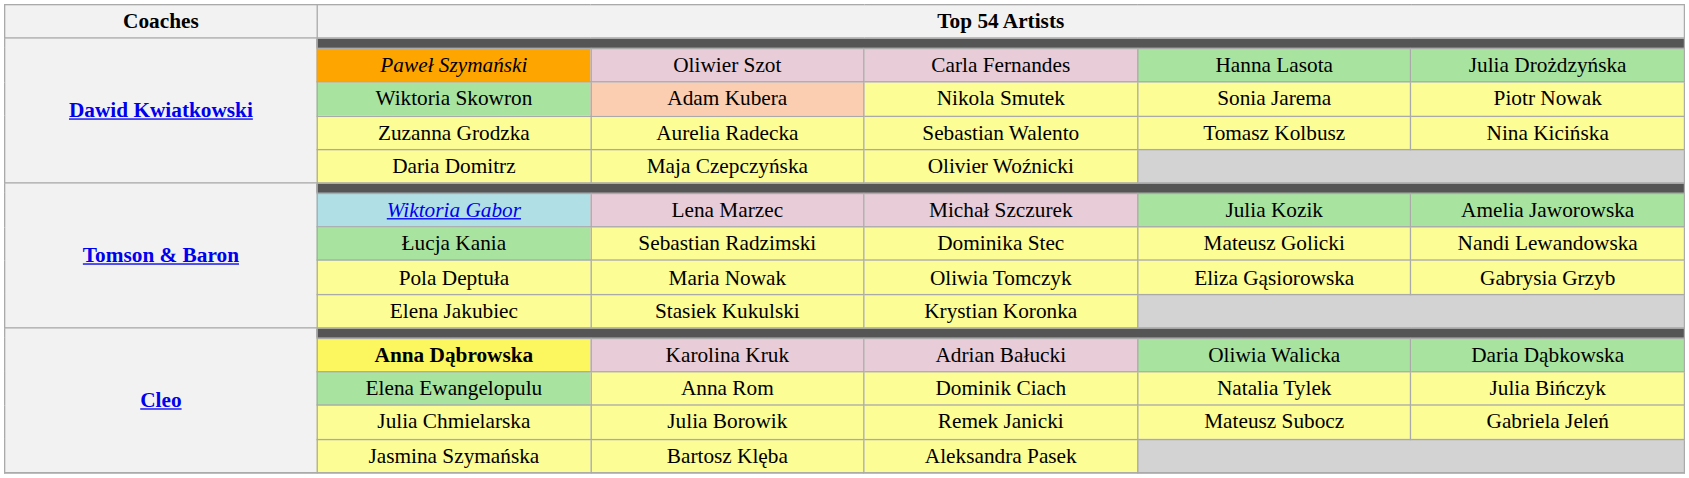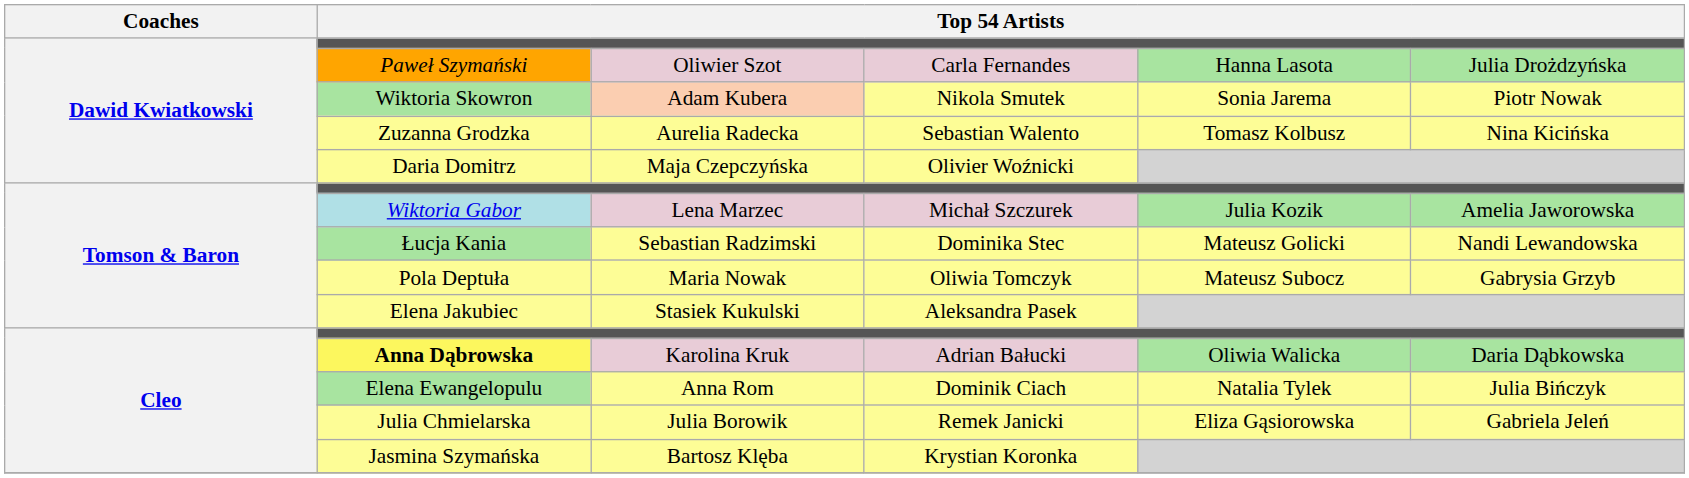Pola Deptuła | column 5: Eliza Gąsiorowska -> Mateusz Subocz
Elena Jakubiec | column 4: Krystian Koronka -> Aleksandra Pasek
Julia Chmielarska | column 5: Mateusz Subocz -> Eliza Gąsiorowska
Jasmina Szymańska | column 4: Aleksandra Pasek -> Krystian Koronka
